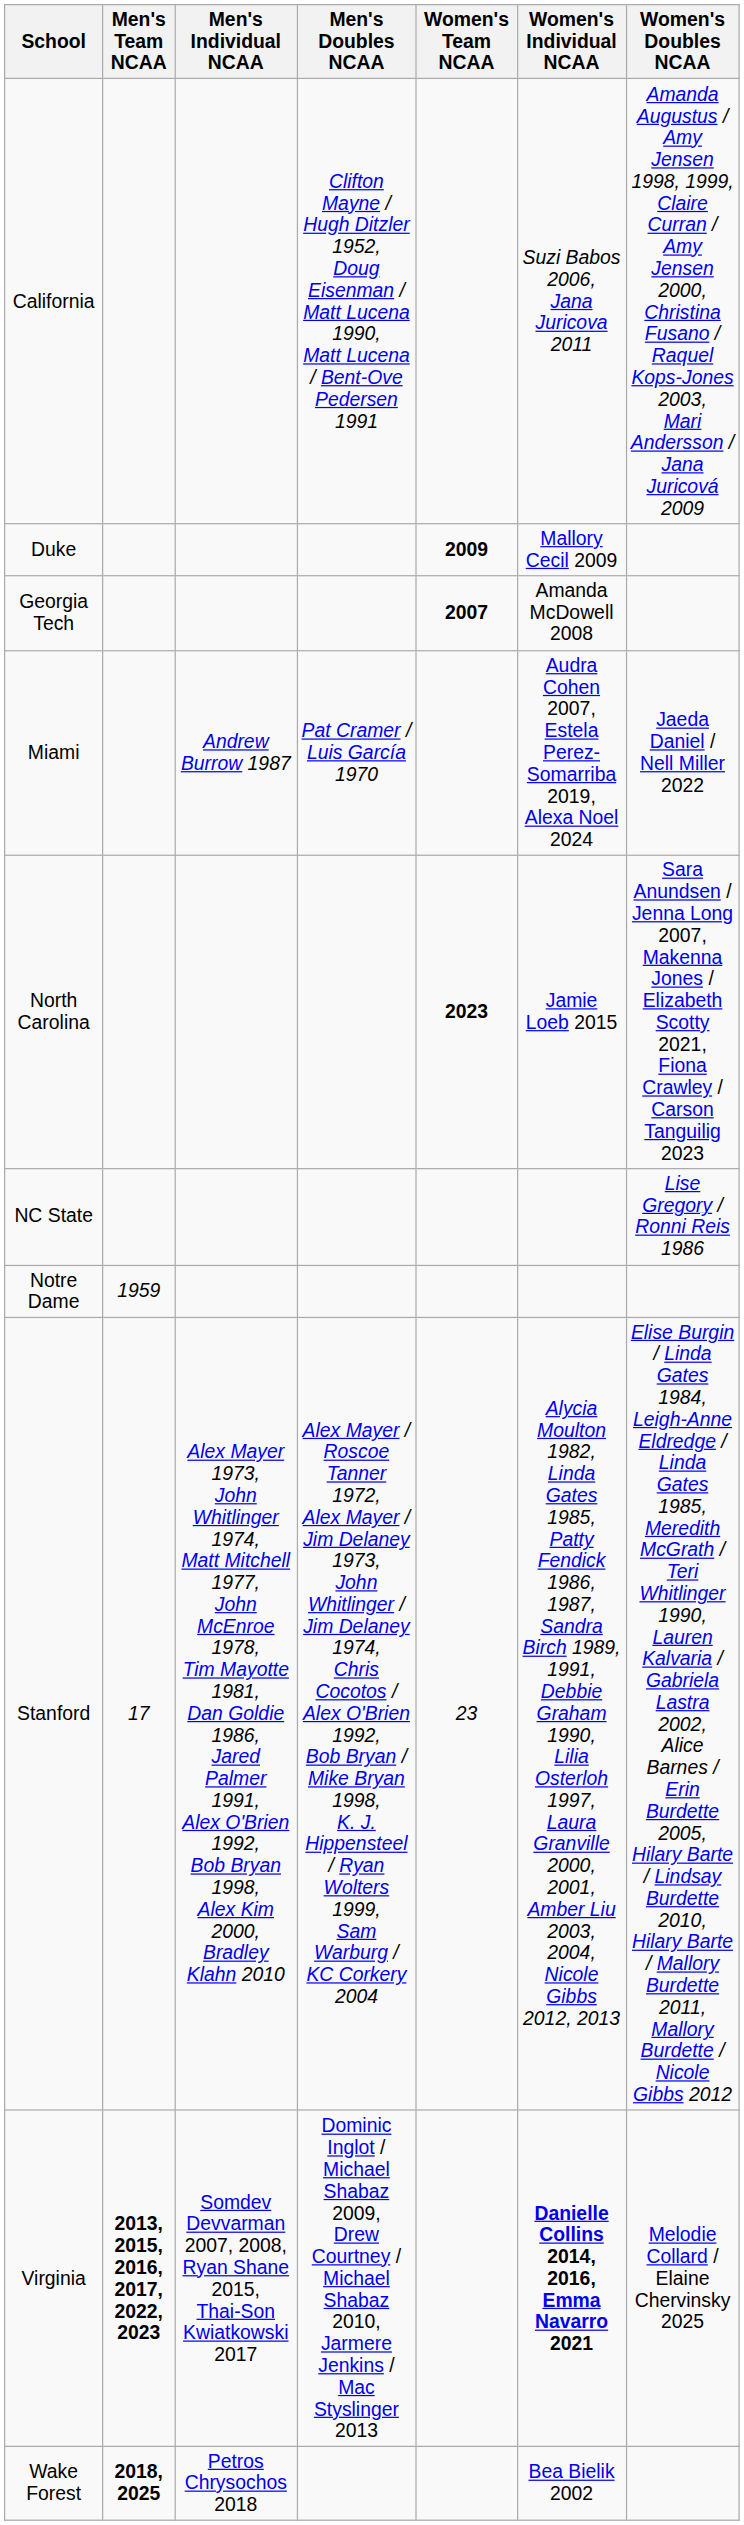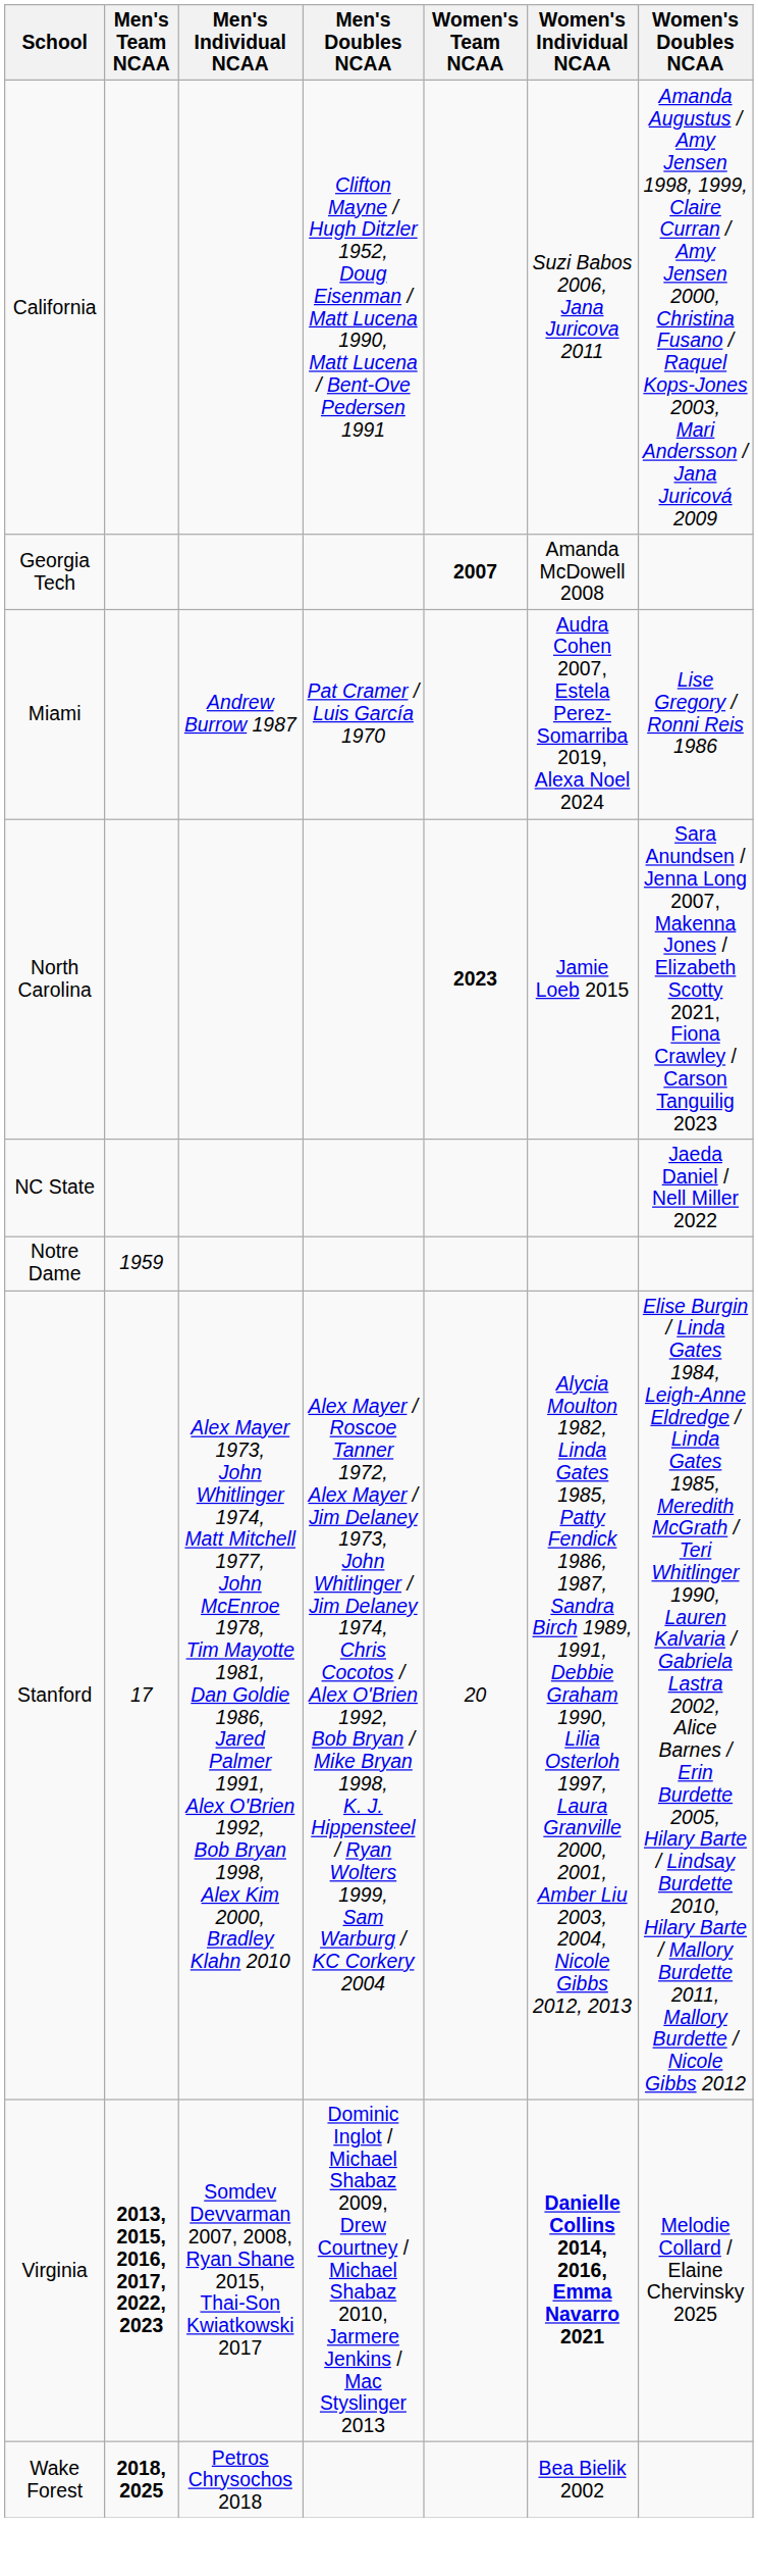- row: Duke | 2009 | Mallory Cecil 2009
Miami | Women's Doubles NCAA: Jaeda Daniel / Nell Miller 2022 -> Lise Gregory / Ronni Reis 1986
NC State | Women's Doubles NCAA: Lise Gregory / Ronni Reis 1986 -> Jaeda Daniel / Nell Miller 2022
Stanford | Women's Team NCAA: 23 -> 20
